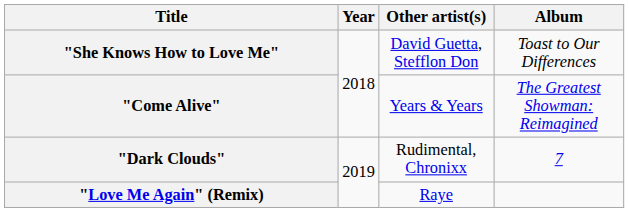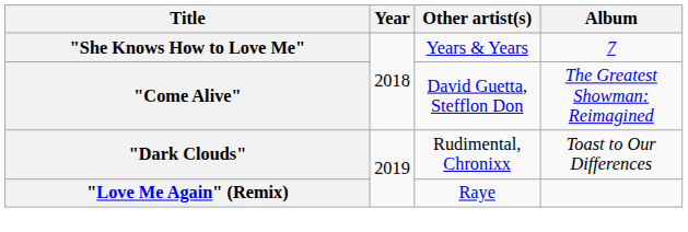"She Knows How to Love Me" | Other artist(s): David Guetta, Stefflon Don -> Years & Years
"She Knows How to Love Me" | Album: Toast to Our Differences -> 7
"Come Alive" | Other artist(s): Years & Years -> David Guetta, Stefflon Don
"Dark Clouds" | Album: 7 -> Toast to Our Differences
